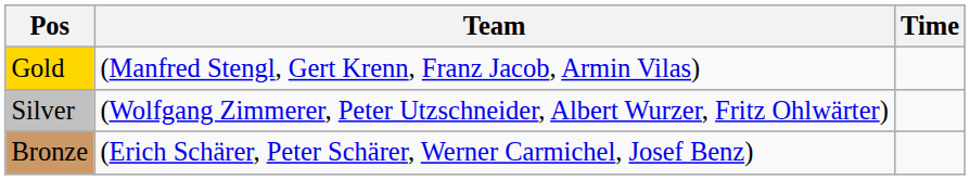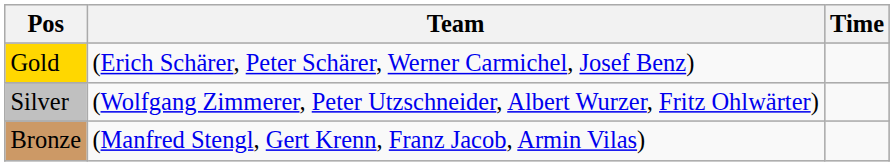Gold | Team: (Manfred Stengl, Gert Krenn, Franz Jacob, Armin Vilas) -> (Erich Schärer, Peter Schärer, Werner Carmichel, Josef Benz)
Bronze | Team: (Erich Schärer, Peter Schärer, Werner Carmichel, Josef Benz) -> (Manfred Stengl, Gert Krenn, Franz Jacob, Armin Vilas)
